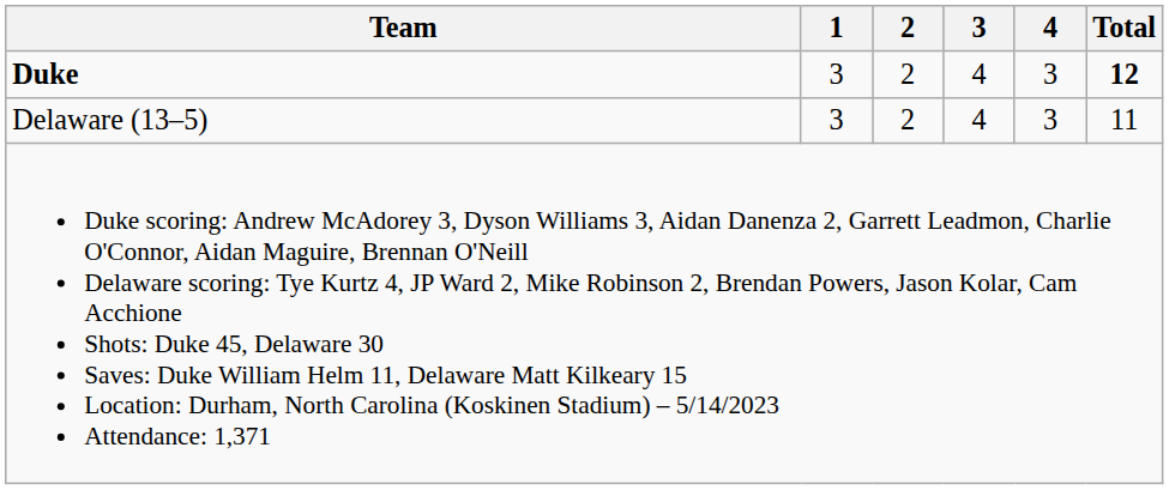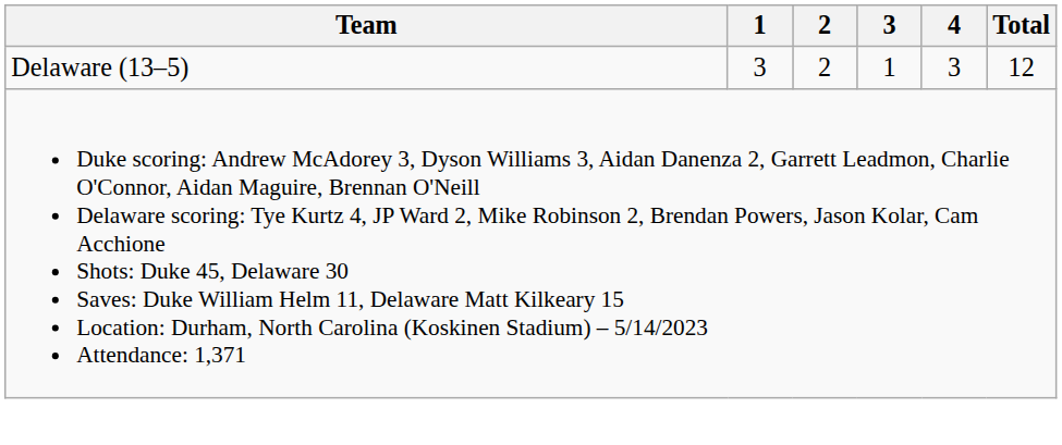- row: Duke | 3 | 2 | 4 | 3 | 12
Delaware (13–5) | 3: 4 -> 1
Delaware (13–5) | Total: 11 -> 12
